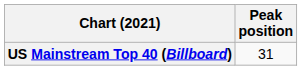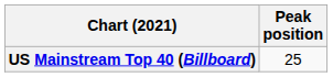US Mainstream Top 40 (Billboard) | Peak position: 31 -> 25
